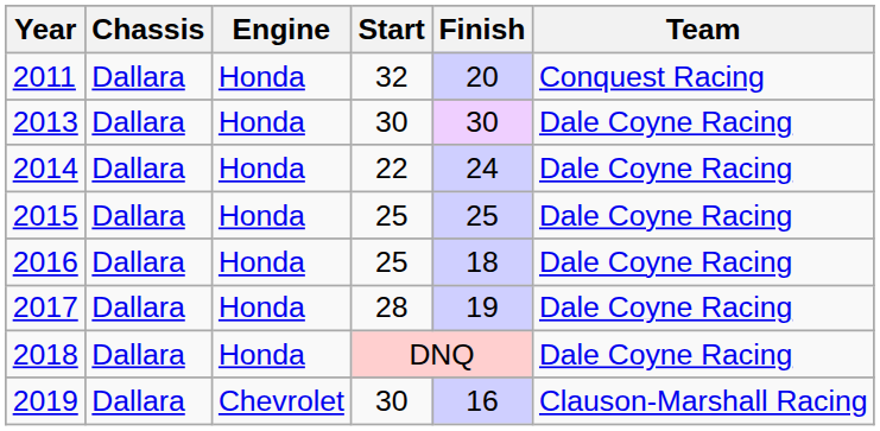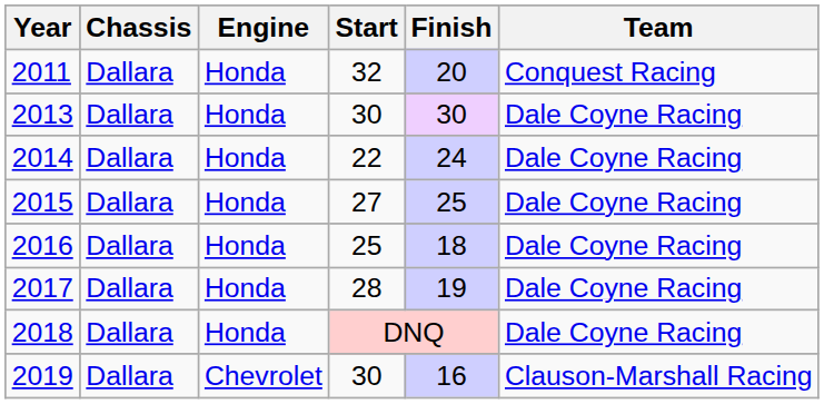2015 | Start: 25 -> 27
